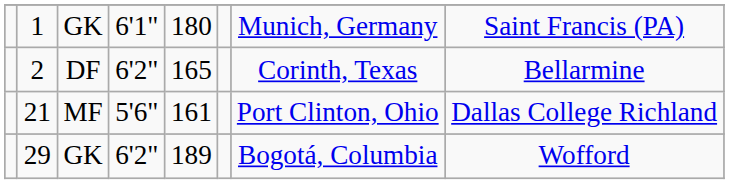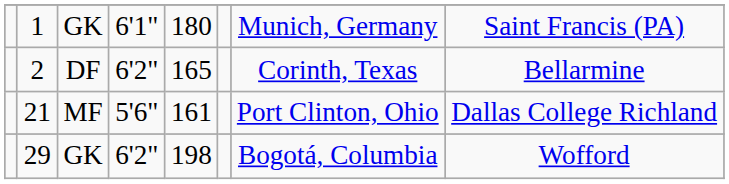29 | column 5: 189 -> 198
